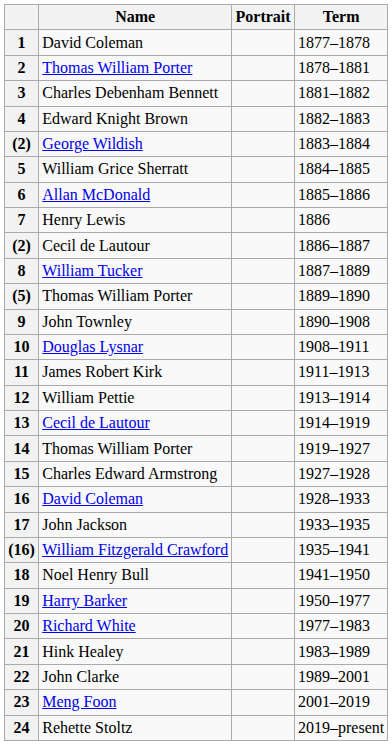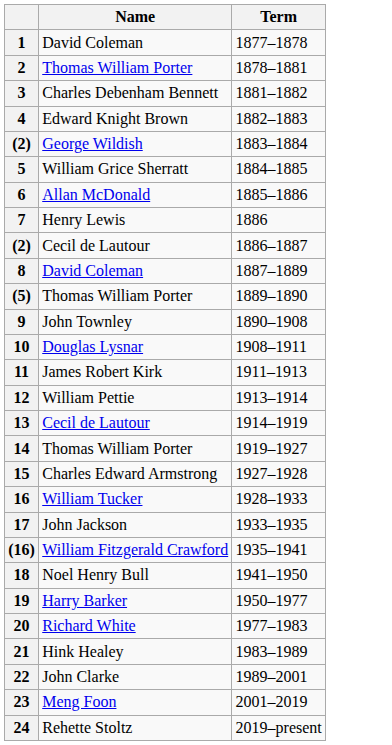- column: Portrait
8 | Name: William Tucker -> David Coleman
16 | Name: David Coleman -> William Tucker
